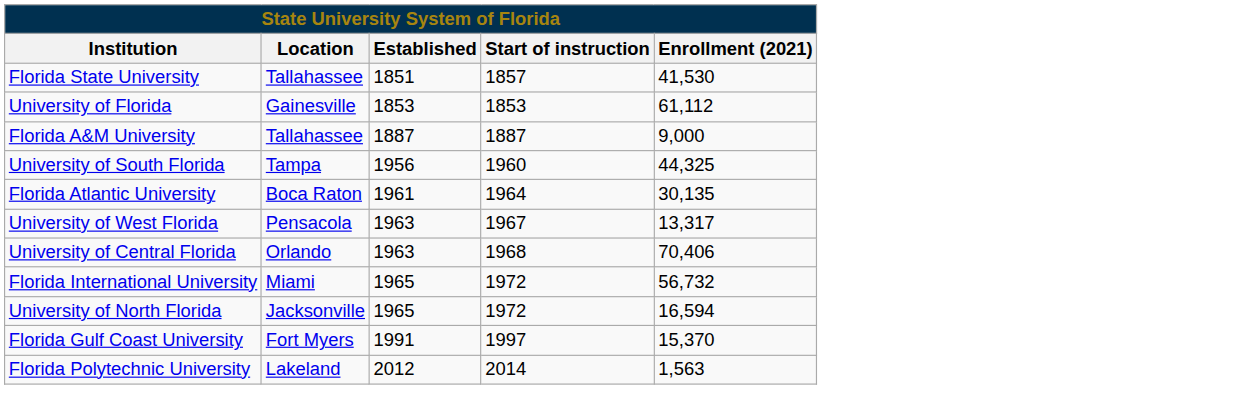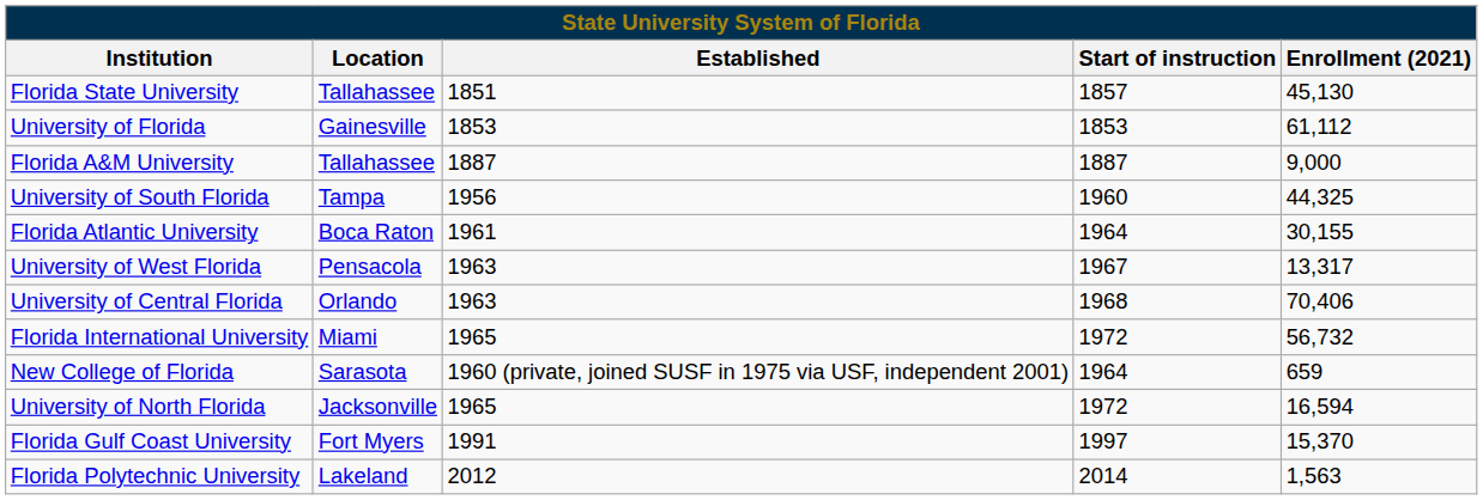Florida State University | Enrollment (2021): 41,530 -> 45,130
Florida Atlantic University | Enrollment (2021): 30,135 -> 30,155
+ row: New College of Florida | Sarasota | 1960 (private, joined SUSF in 1975 via USF, independent 2001) | 1964 | 659
